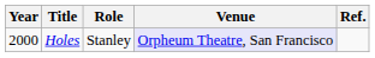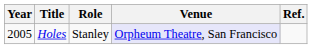Holes | Year: 2000 -> 2005
